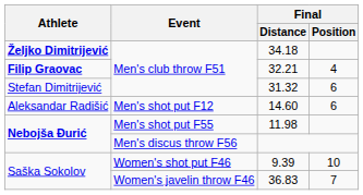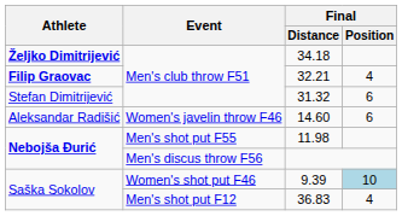14.60 | Event: Men's shot put F12 -> Women's javelin throw F46
9.39 | Final / Position: no background -> lightblue background
36.83 | Event: Women's javelin throw F46 -> Men's shot put F12
36.83 | Final / Position: 7 -> 4
